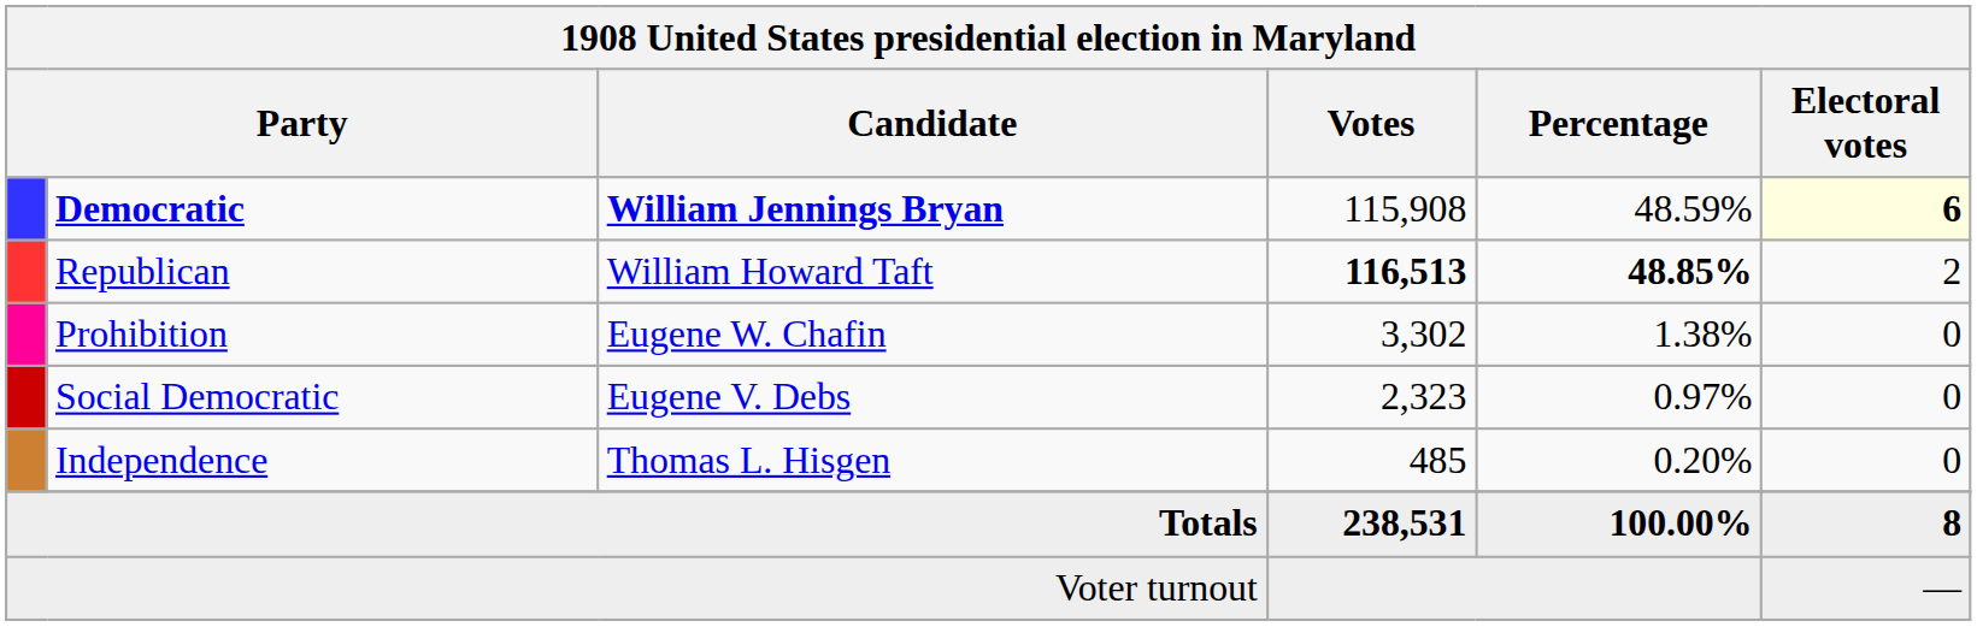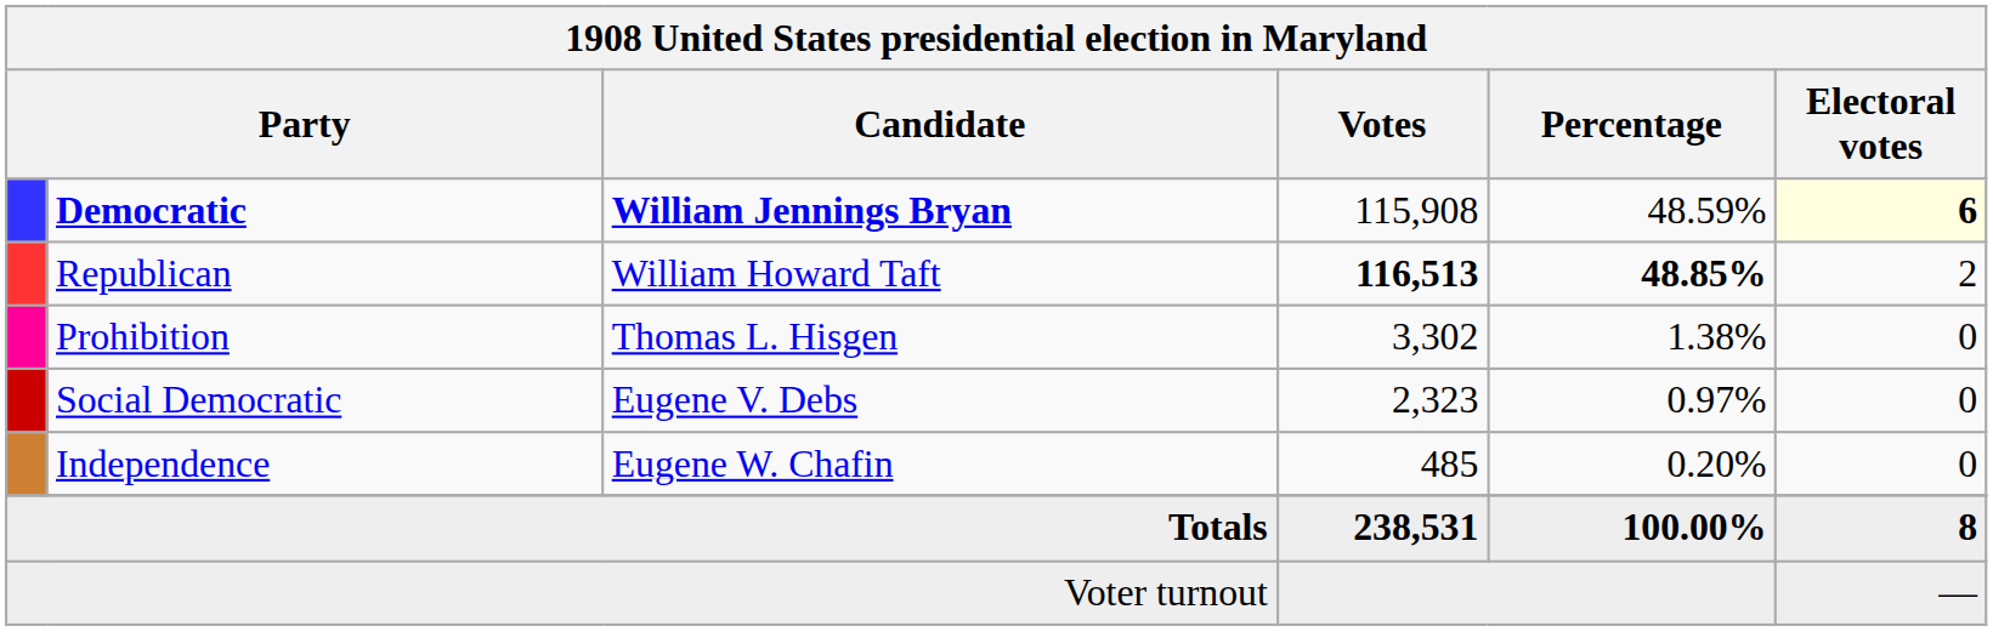Prohibition | Candidate: Eugene W. Chafin -> Thomas L. Hisgen
Independence | Candidate: Thomas L. Hisgen -> Eugene W. Chafin
